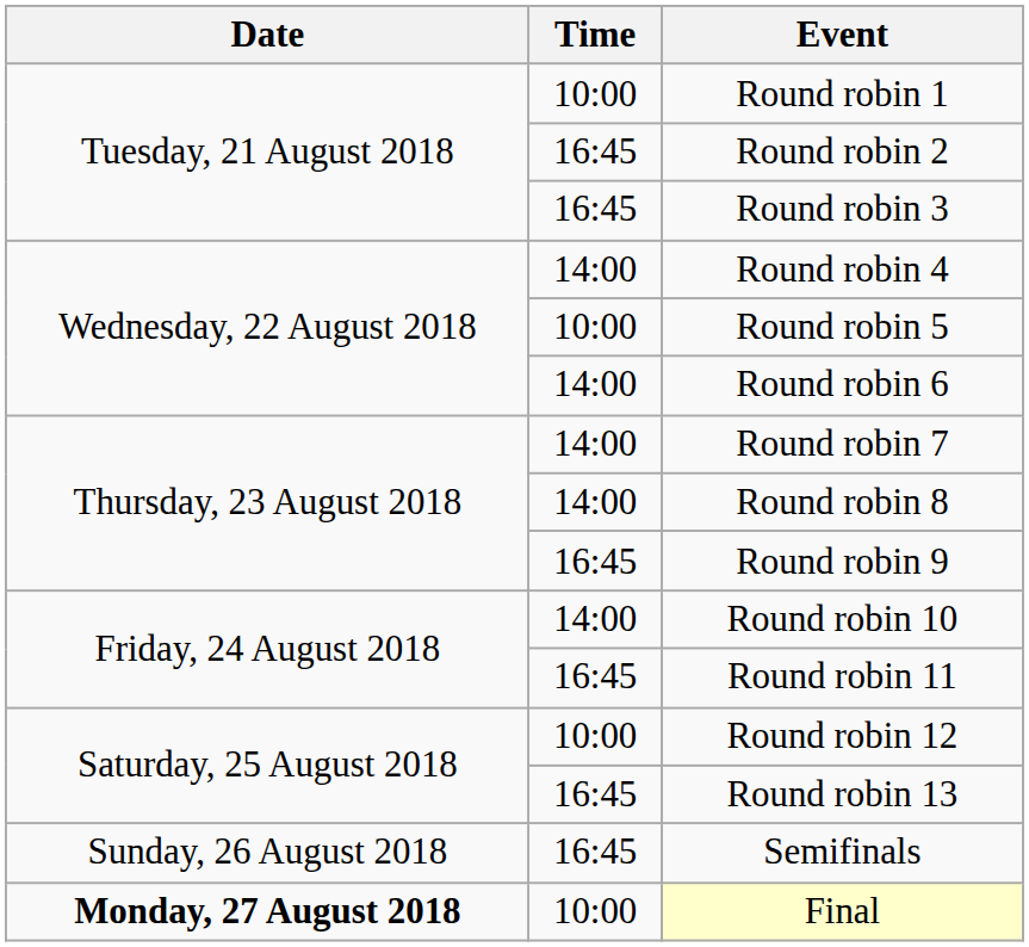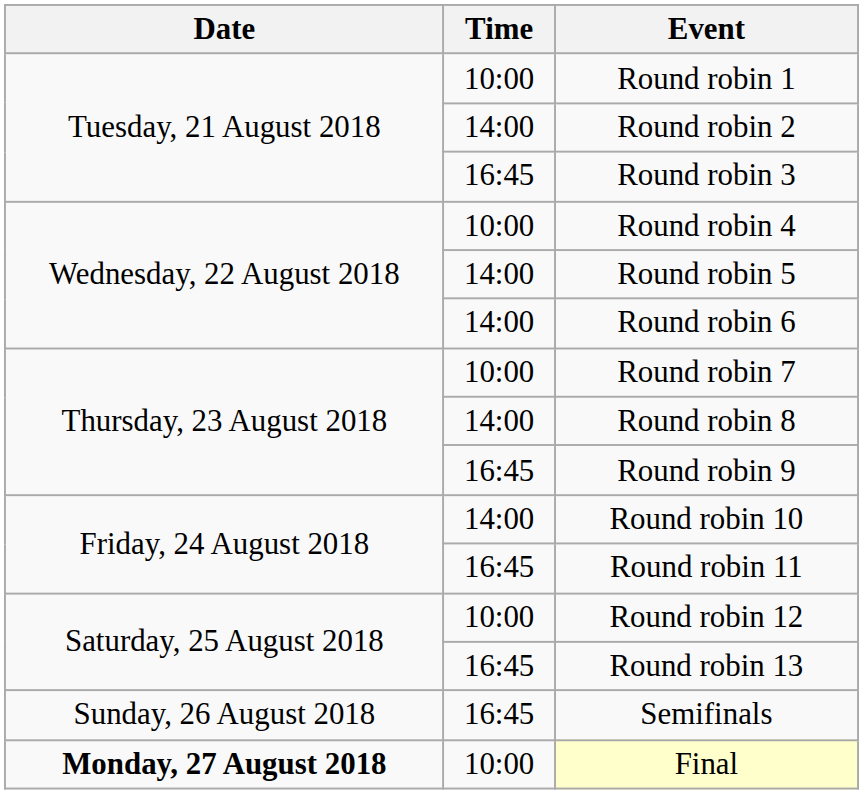Round robin 2 | Time: 16:45 -> 14:00
Round robin 4 | Time: 14:00 -> 10:00
Round robin 5 | Time: 10:00 -> 14:00
Round robin 7 | Time: 14:00 -> 10:00
